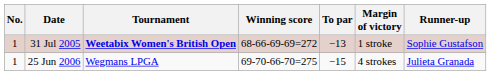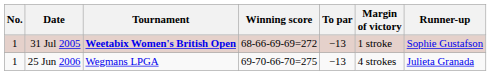25 Jun 2006 | To par: −15 -> −13
